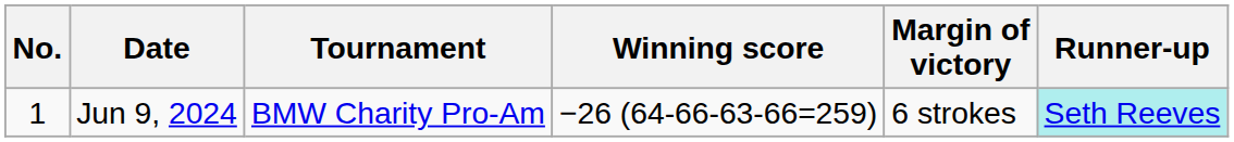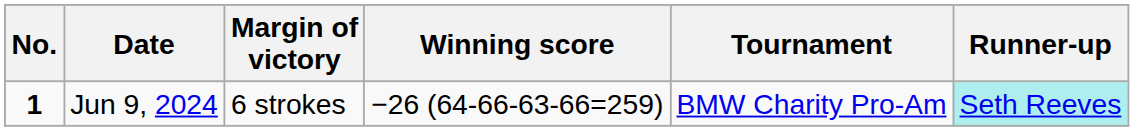columns swapped: Tournament <-> Margin of victory
Jun 9, 2024 | No.: normal -> bold
